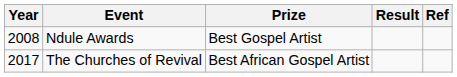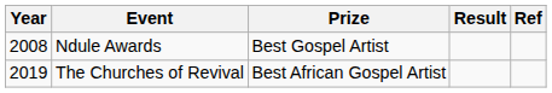The Churches of Revival | Year: 2017 -> 2019
